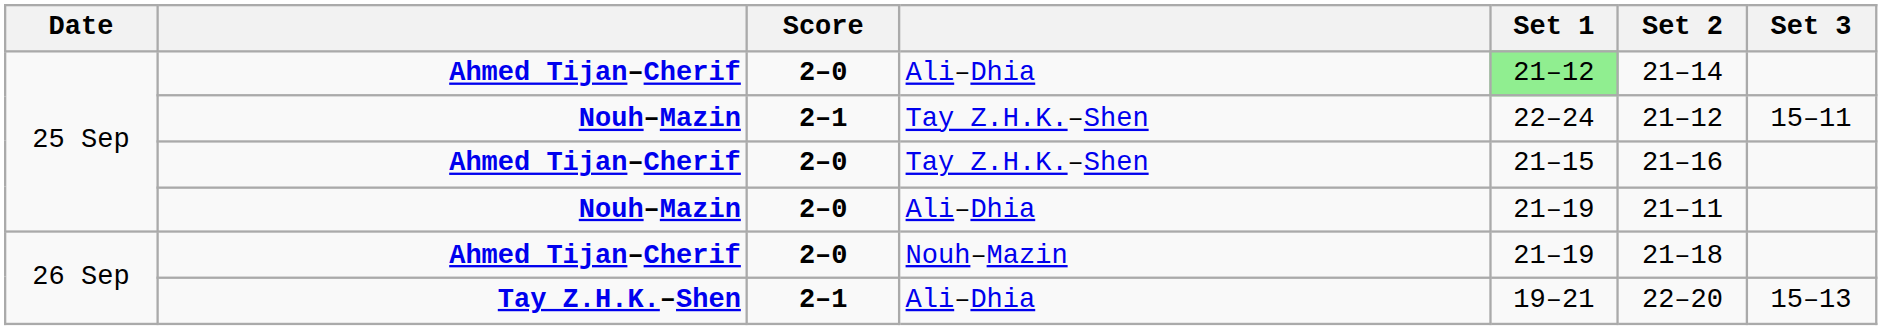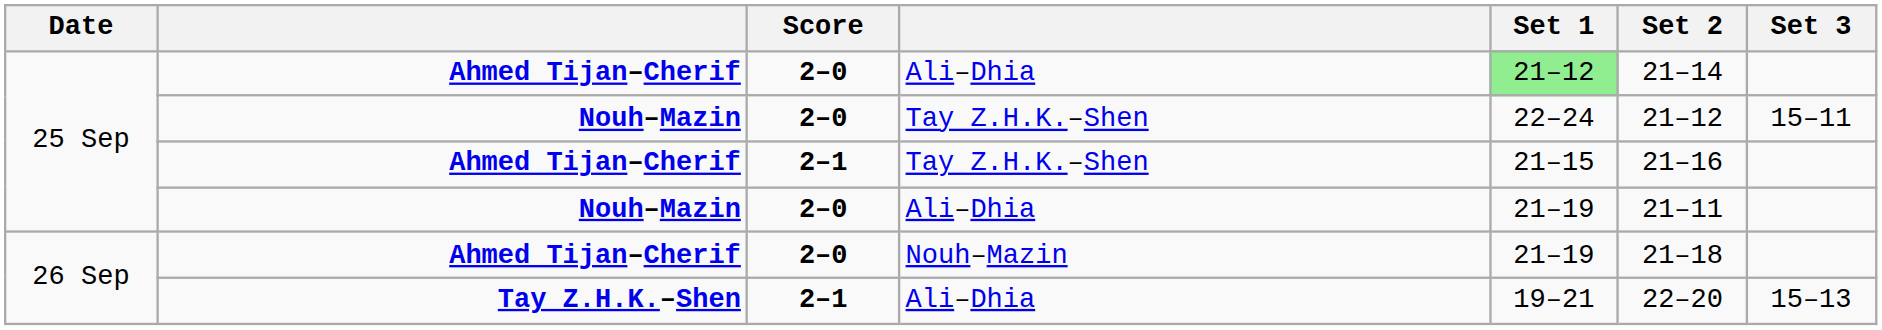Nouh–Mazin / Tay Z.H.K.–Shen | Score: 2–1 -> 2–0
Ahmed Tijan–Cherif / Tay Z.H.K.–Shen | Score: 2–0 -> 2–1
